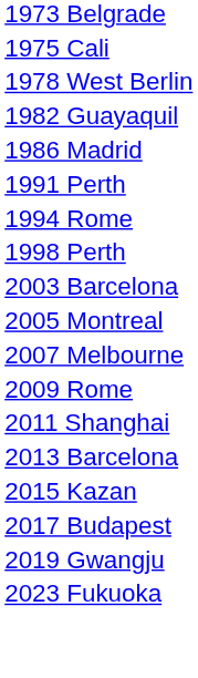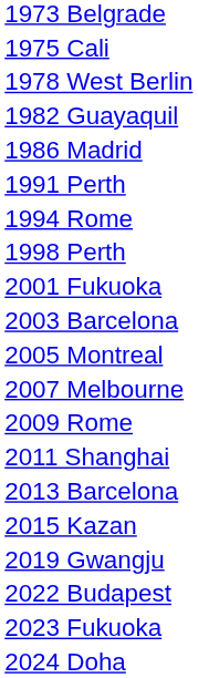+ row: 2001 Fukuoka
- row: 2017 Budapest
+ row: 2022 Budapest
+ row: 2024 Doha
